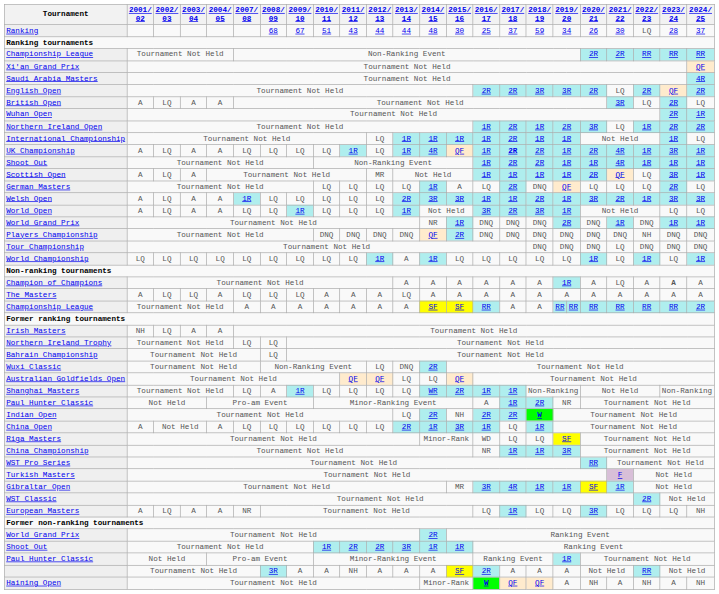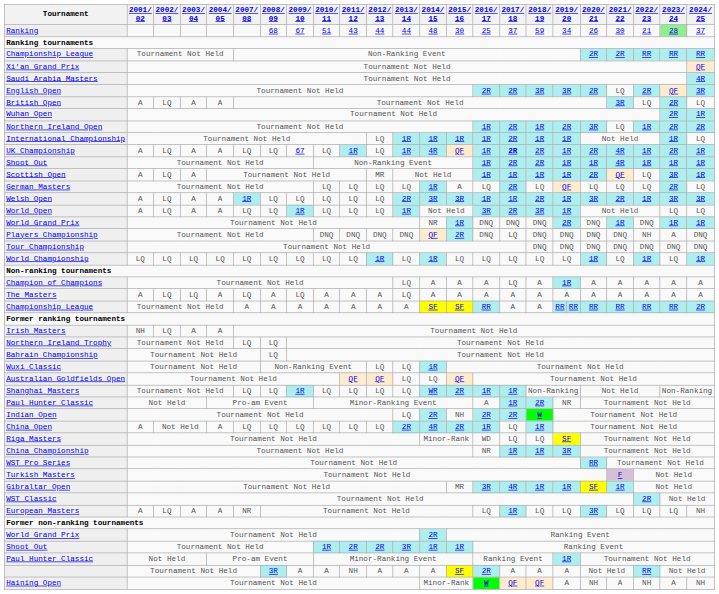Ranking | 2022/ 23: LQ -> 21
Ranking | 2023/ 24: no background -> lightgreen background
English Open | 2024/ 25: 2R -> 3R
UK Championship | 2009/ 10: LQ -> 67
UK Championship | 2023/ 24: 3R -> 2R
German Masters | 2018/ 19: DNQ -> LQ
Players Championship | 2017/ 18: DNQ -> LQ
Players Championship | 2023/ 24: DNQ -> A
Tour Championship | 2021/ 22: LQ -> DNQ
World Championship | 2013/ 14: A -> LQ
Champion of Champions | 2013/ 14: A -> LQ
Champion of Champions | 2017/ 18: A -> LQ
Champion of Champions | 2021/ 22: LQ -> A
Champion of Champions | 2023/ 24: bold -> normal
The Masters | 2008/ 09: LQ -> A
Wuxi Classic | 2013/ 14: DNQ -> LQ
Wuxi Classic | 2014/ 15: 2R -> 1R
Shanghai Masters | 2008/ 09: A -> LQ
China Open | 2014/ 15: 1R -> 4R
China Open | 2015/ 16: 3R -> 2R
